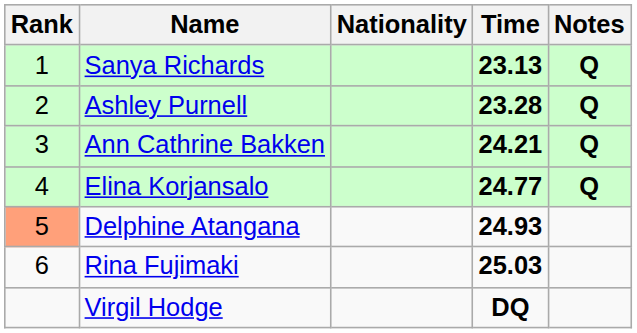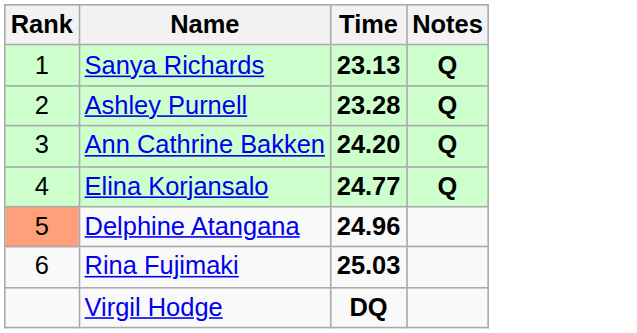- column: Nationality
Ann Cathrine Bakken | Time: 24.21 -> 24.20
Delphine Atangana | Time: 24.93 -> 24.96
